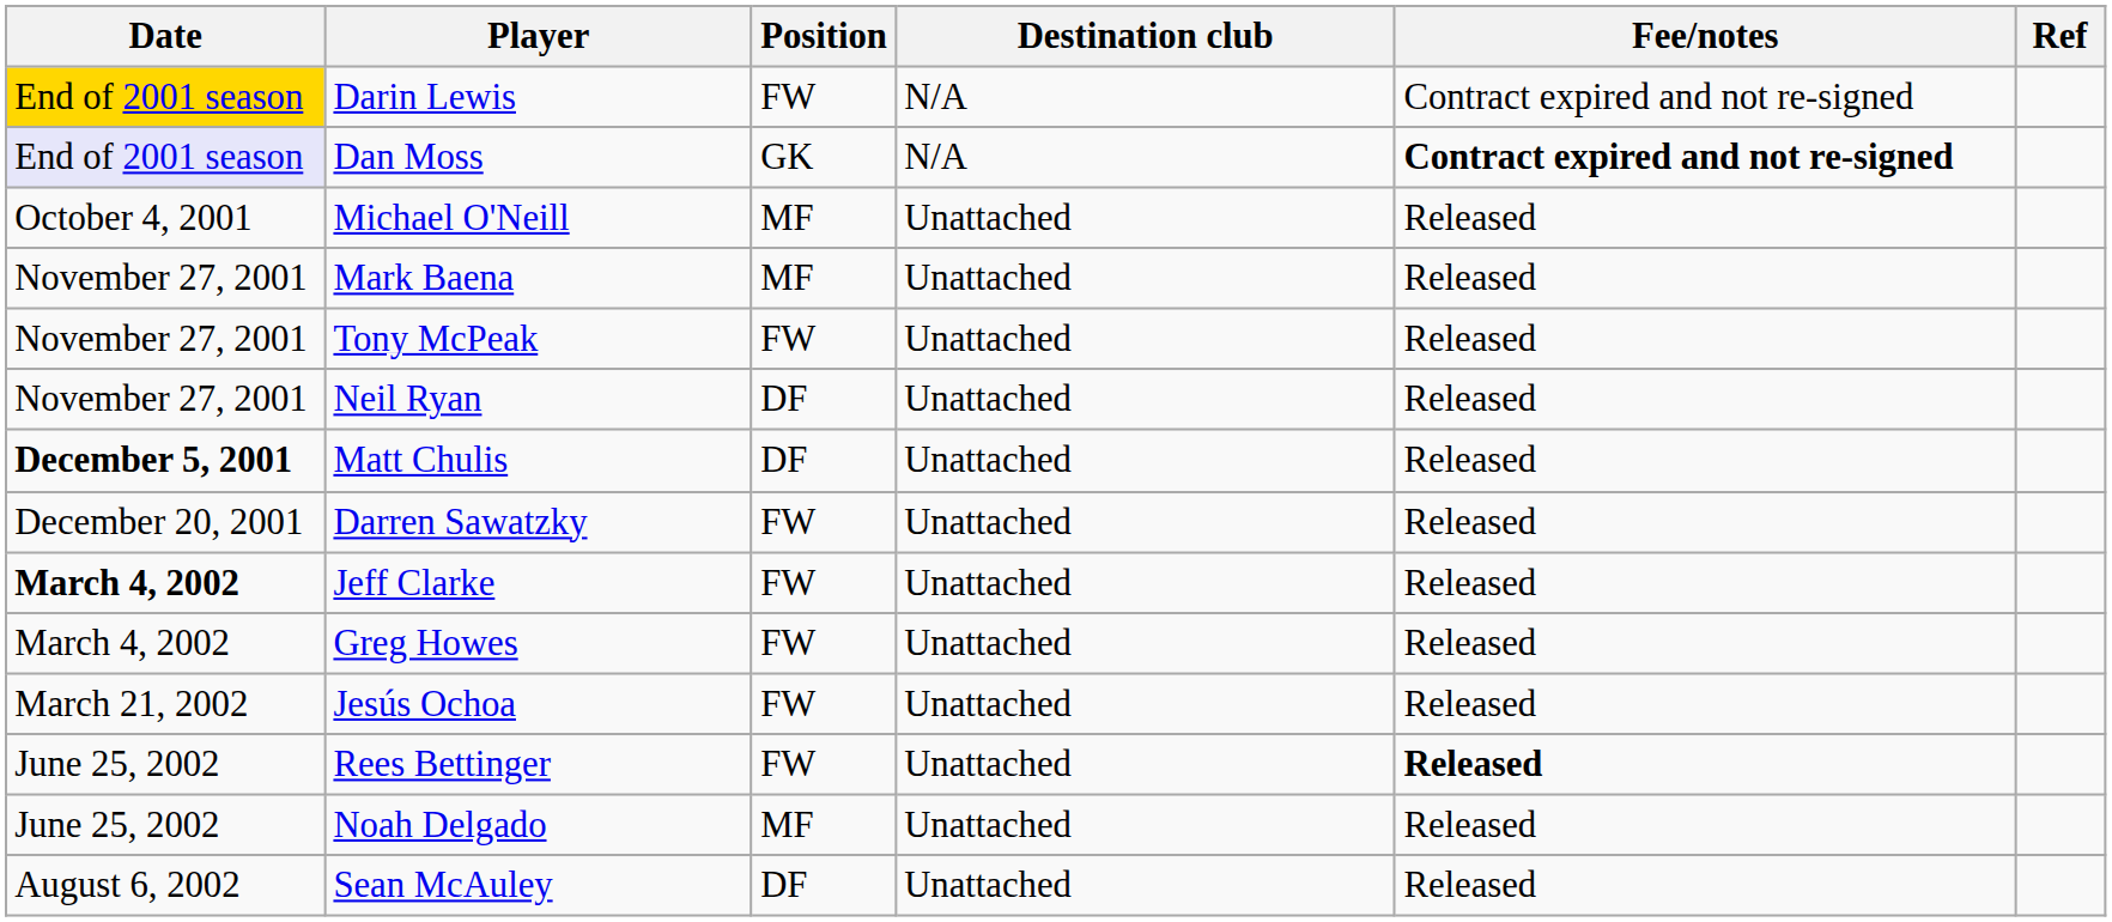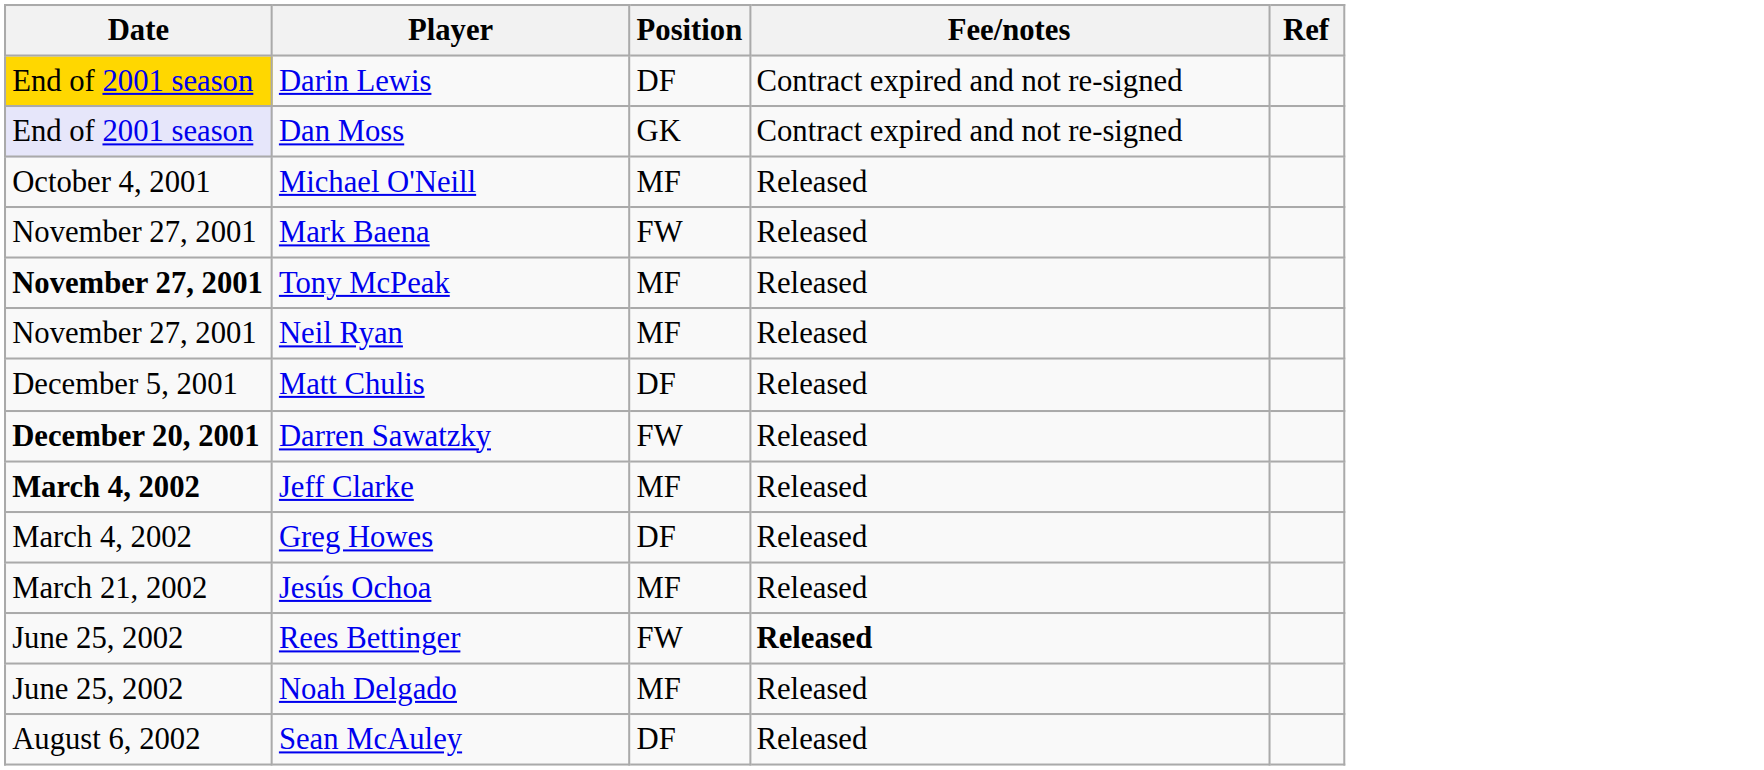- column: Destination club | N/A | N/A | Unattached | Unattached | Unattached | Unattached | Unattached | Unattached | Unattached | Unattached | Unattached | Unattached | Unattached | Unattached
Darin Lewis | Position: FW -> DF
Dan Moss | Fee/notes: bold -> normal
Mark Baena | Position: MF -> FW
Tony McPeak | Date: normal -> bold
Tony McPeak | Position: FW -> MF
Neil Ryan | Position: DF -> MF
Matt Chulis | Date: bold -> normal
Darren Sawatzky | Date: normal -> bold
Jeff Clarke | Position: FW -> MF
Greg Howes | Position: FW -> DF
Jesús Ochoa | Position: FW -> MF
